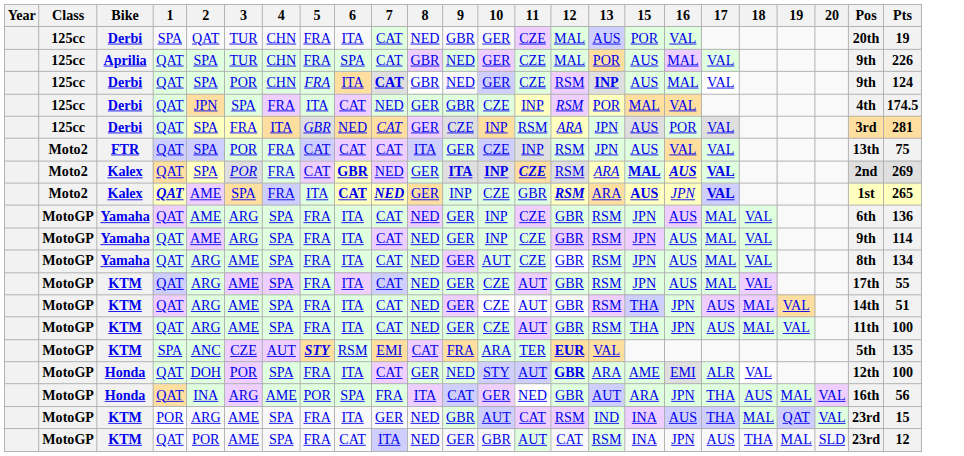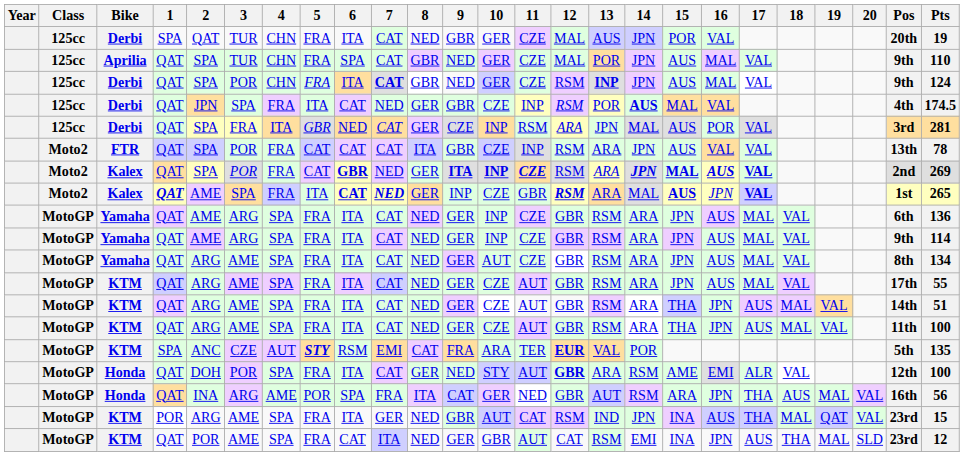+ column: 14 | JPN | JPN | JPN | AUS | MAL | JPN | JPN | MAL | ARA | ARA | ARA | ARA | ARA | ARA | POR | RSM | RSM | JPN | EMI
Aprilia | Pts: 226 -> 110
FTR | 9: GER -> GBR
FTR | 13: JPN -> ARA
FTR | Pts: 75 -> 78
